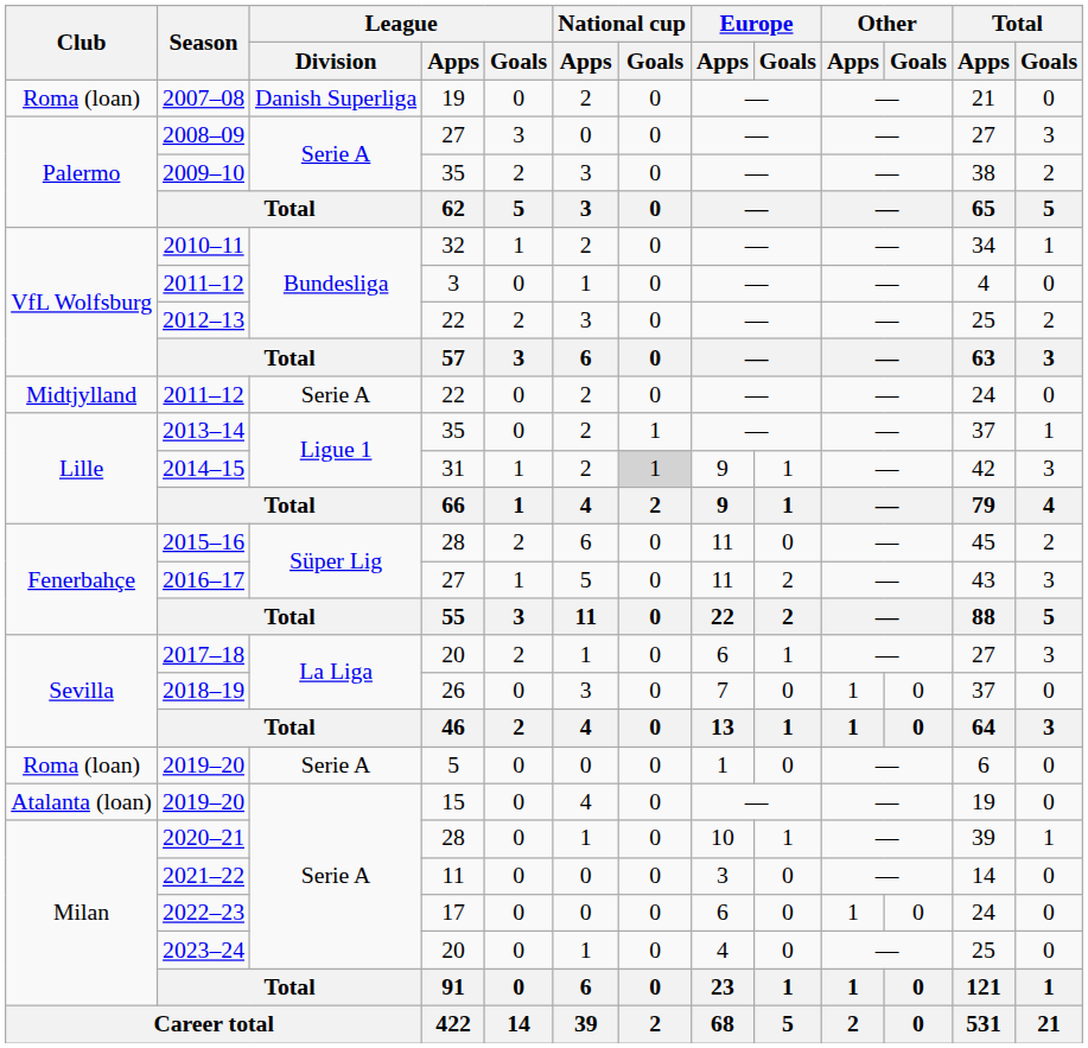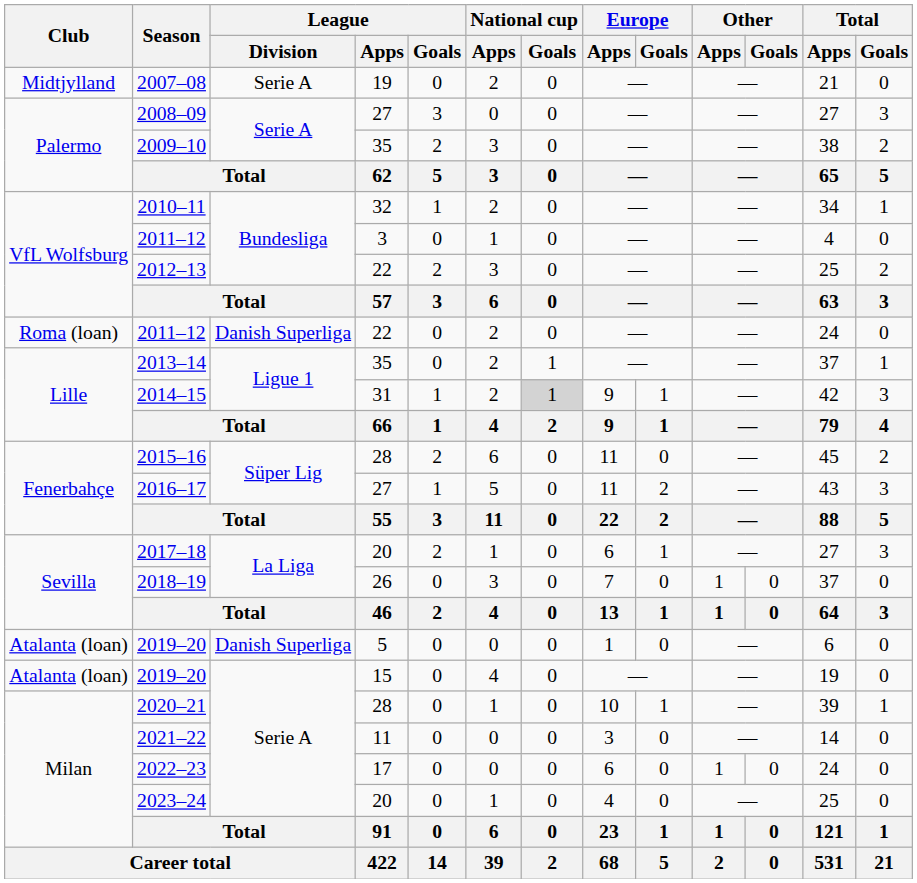2007–08 | Club: Roma (loan) -> Midtjylland
2007–08 | League / Division: Danish Superliga -> Serie A
2011–12 / 22 | Club: Midtjylland -> Roma (loan)
2011–12 / 22 | League / Division: Serie A -> Danish Superliga
2019–20 / 5 | Club: Roma (loan) -> Atalanta (loan)
2019–20 / 5 | League / Division: Serie A -> Danish Superliga
